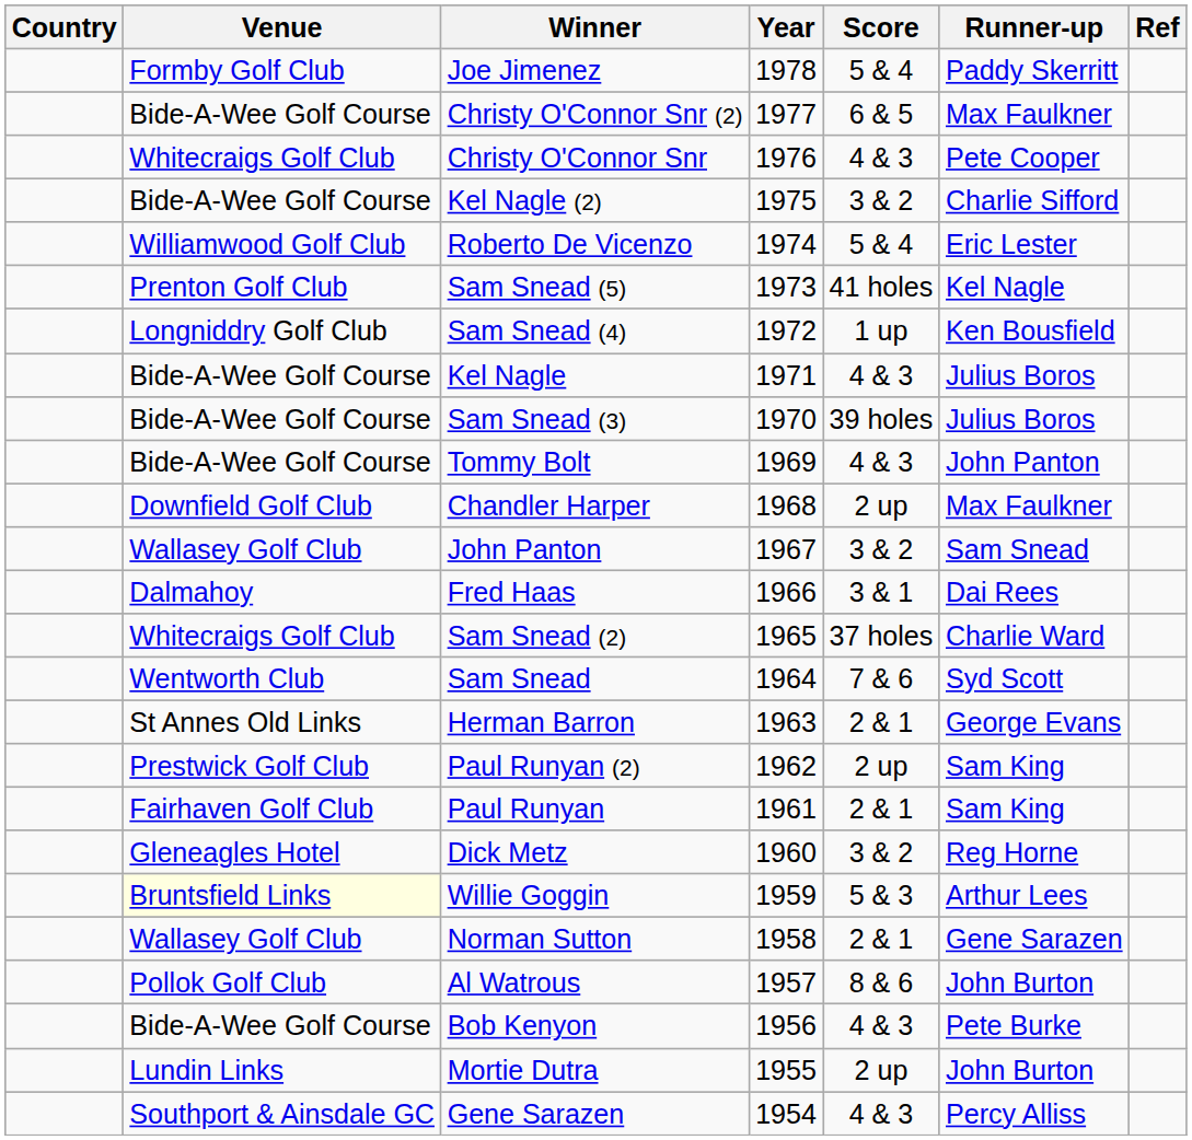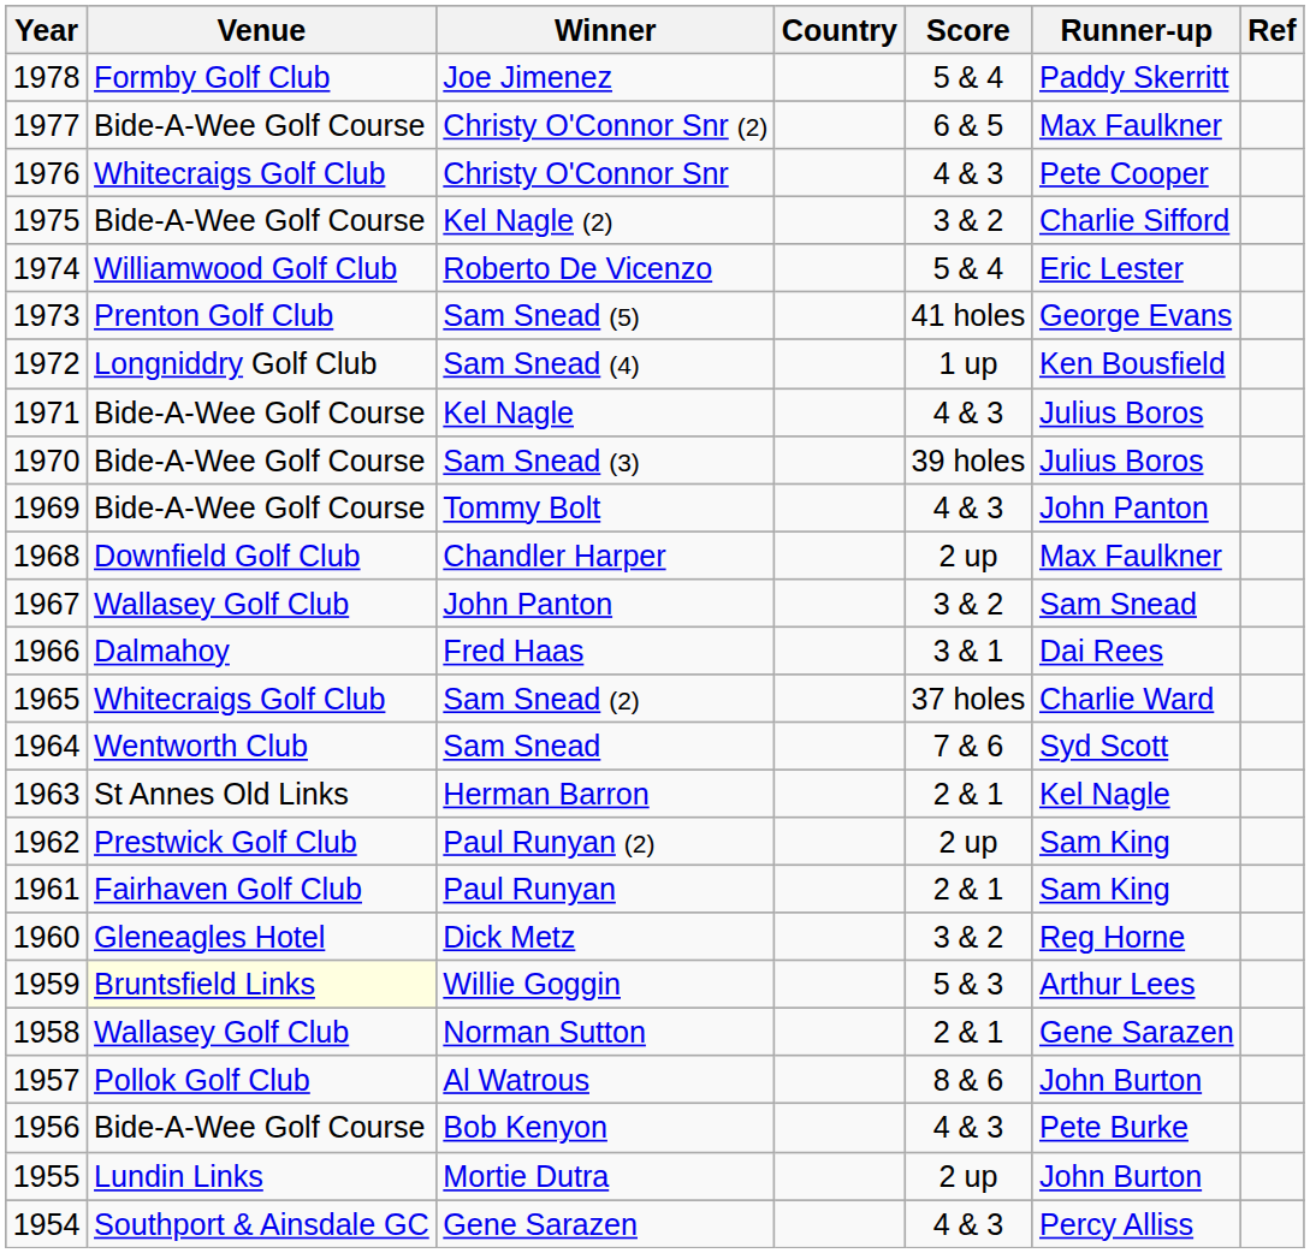columns swapped: Year <-> Country
Sam Snead (5) | Runner-up: Kel Nagle -> George Evans
Herman Barron | Runner-up: George Evans -> Kel Nagle
